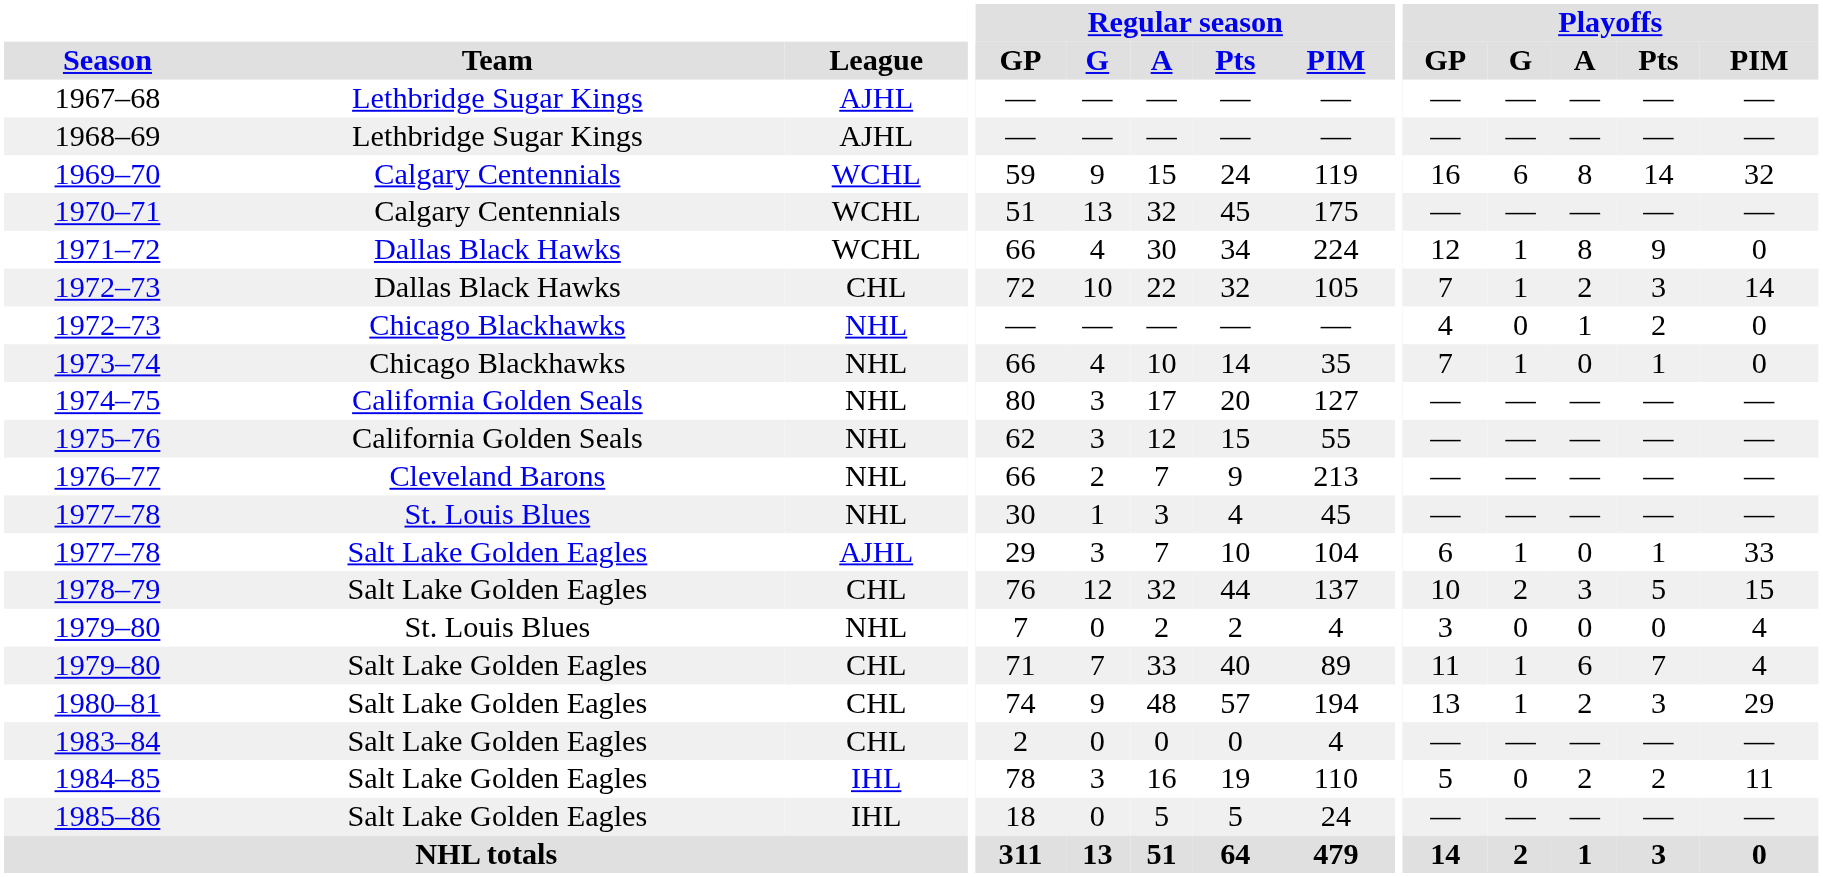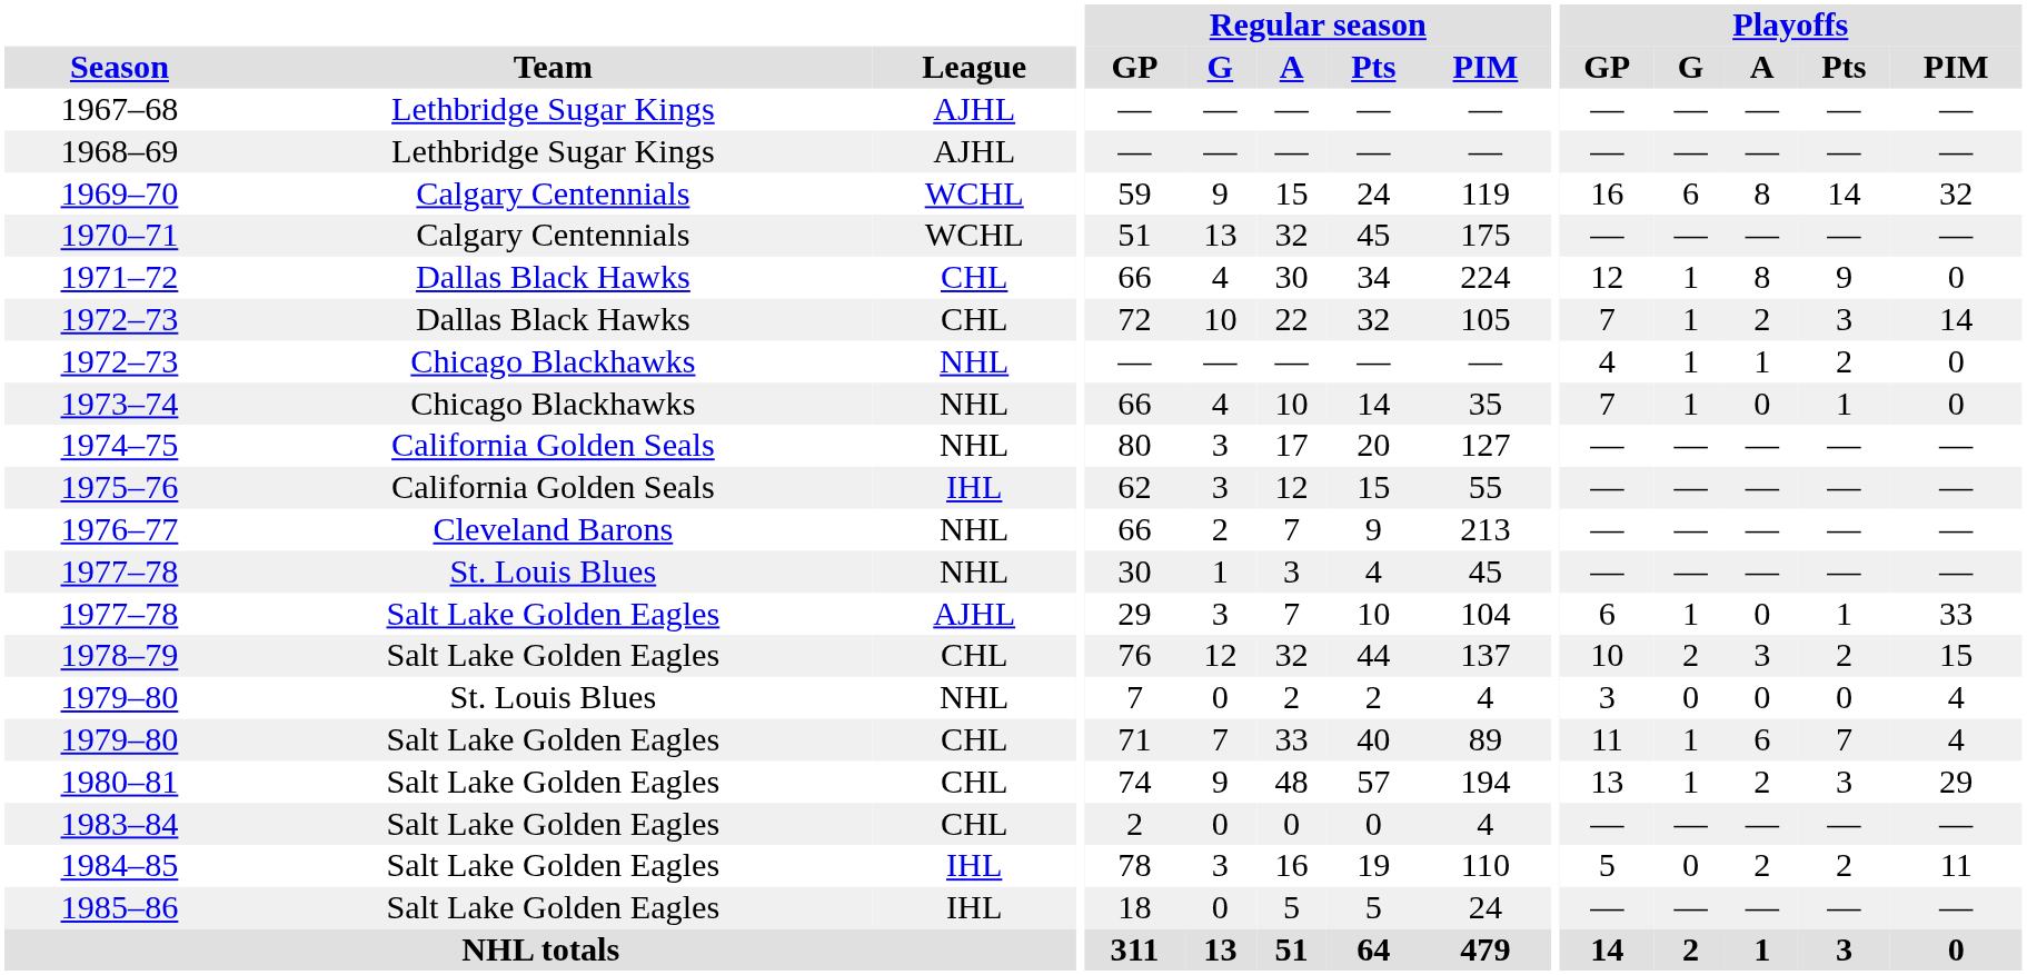1971–72 | League: WCHL -> CHL
1972–73 / Chicago Blackhawks | Playoffs / G: 0 -> 1
1975–76 | League: NHL -> IHL
1978–79 | Playoffs / Pts: 5 -> 2
